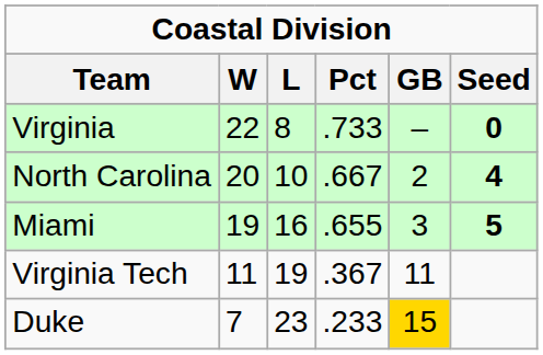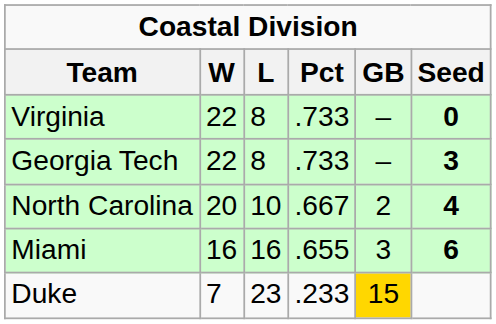+ row: Georgia Tech | 22 | 8 | .733 | – | 3
Miami | W: 19 -> 16
Miami | Seed: 5 -> 6
- row: Virginia Tech | 11 | 19 | .367 | 11
